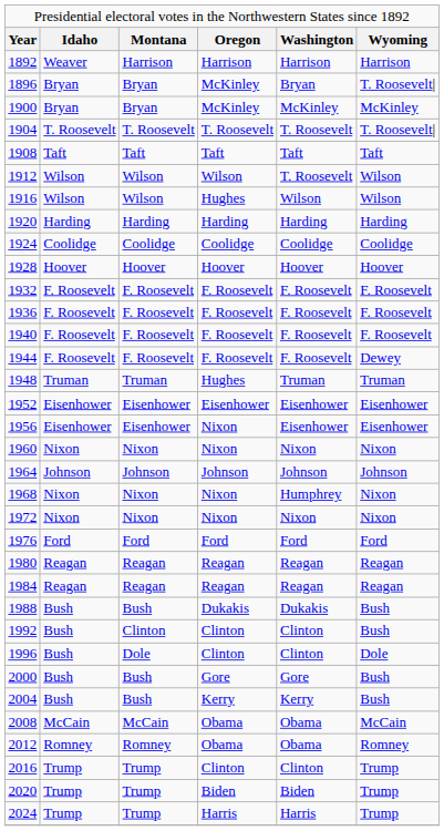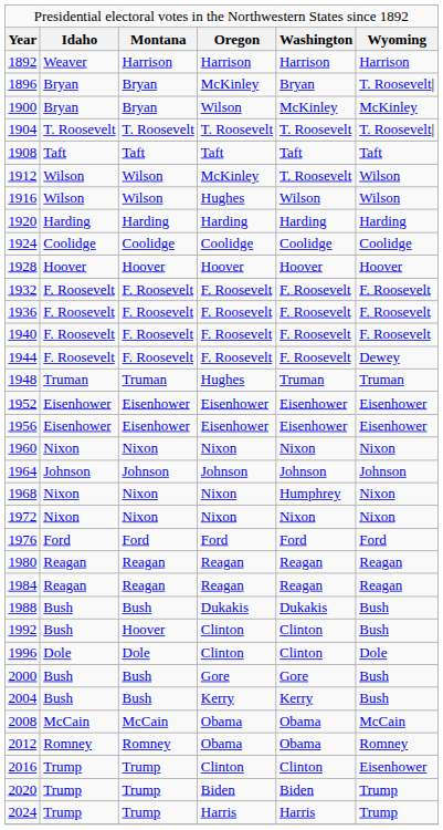1900 | column 4: McKinley -> Wilson
1912 | column 4: Wilson -> McKinley
1956 | column 4: Nixon -> Eisenhower
1992 | column 3: Clinton -> Hoover
1996 | column 2: Bush -> Dole
2016 | column 6: Trump -> Eisenhower
